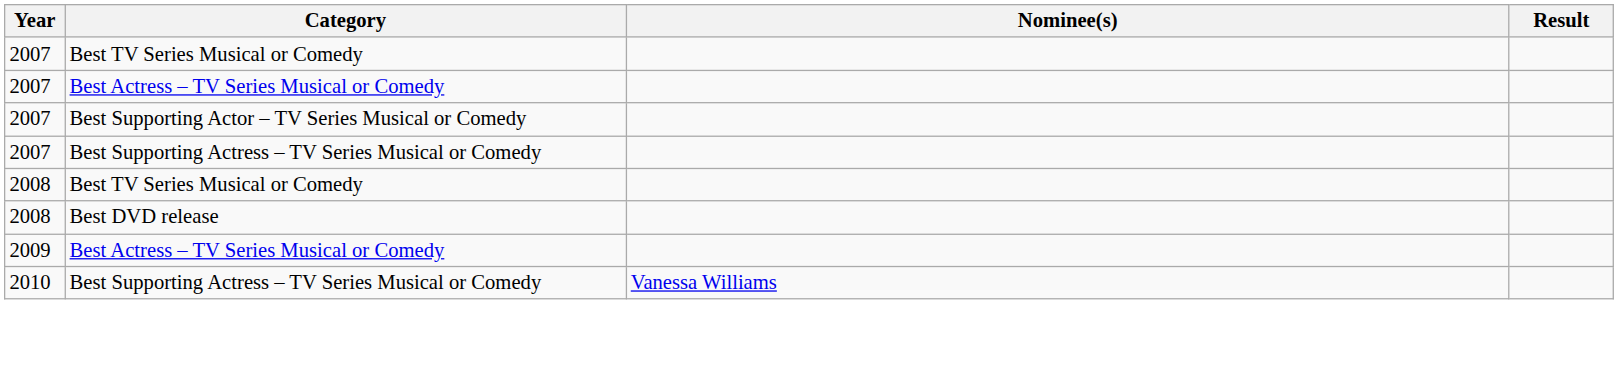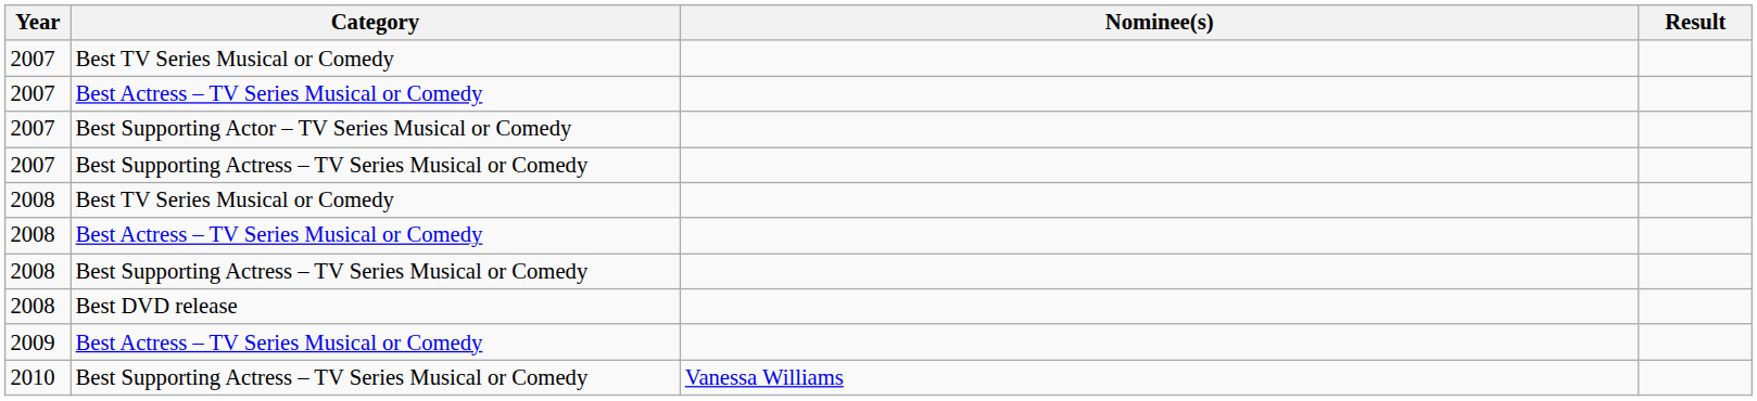+ row: 2008 | Best Actress – TV Series Musical or Comedy
+ row: 2008 | Best Supporting Actress – TV Series Musical or Comedy
